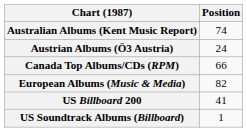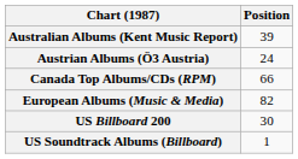Australian Albums (Kent Music Report) | Position: 74 -> 39
US Billboard 200 | Position: 41 -> 30
